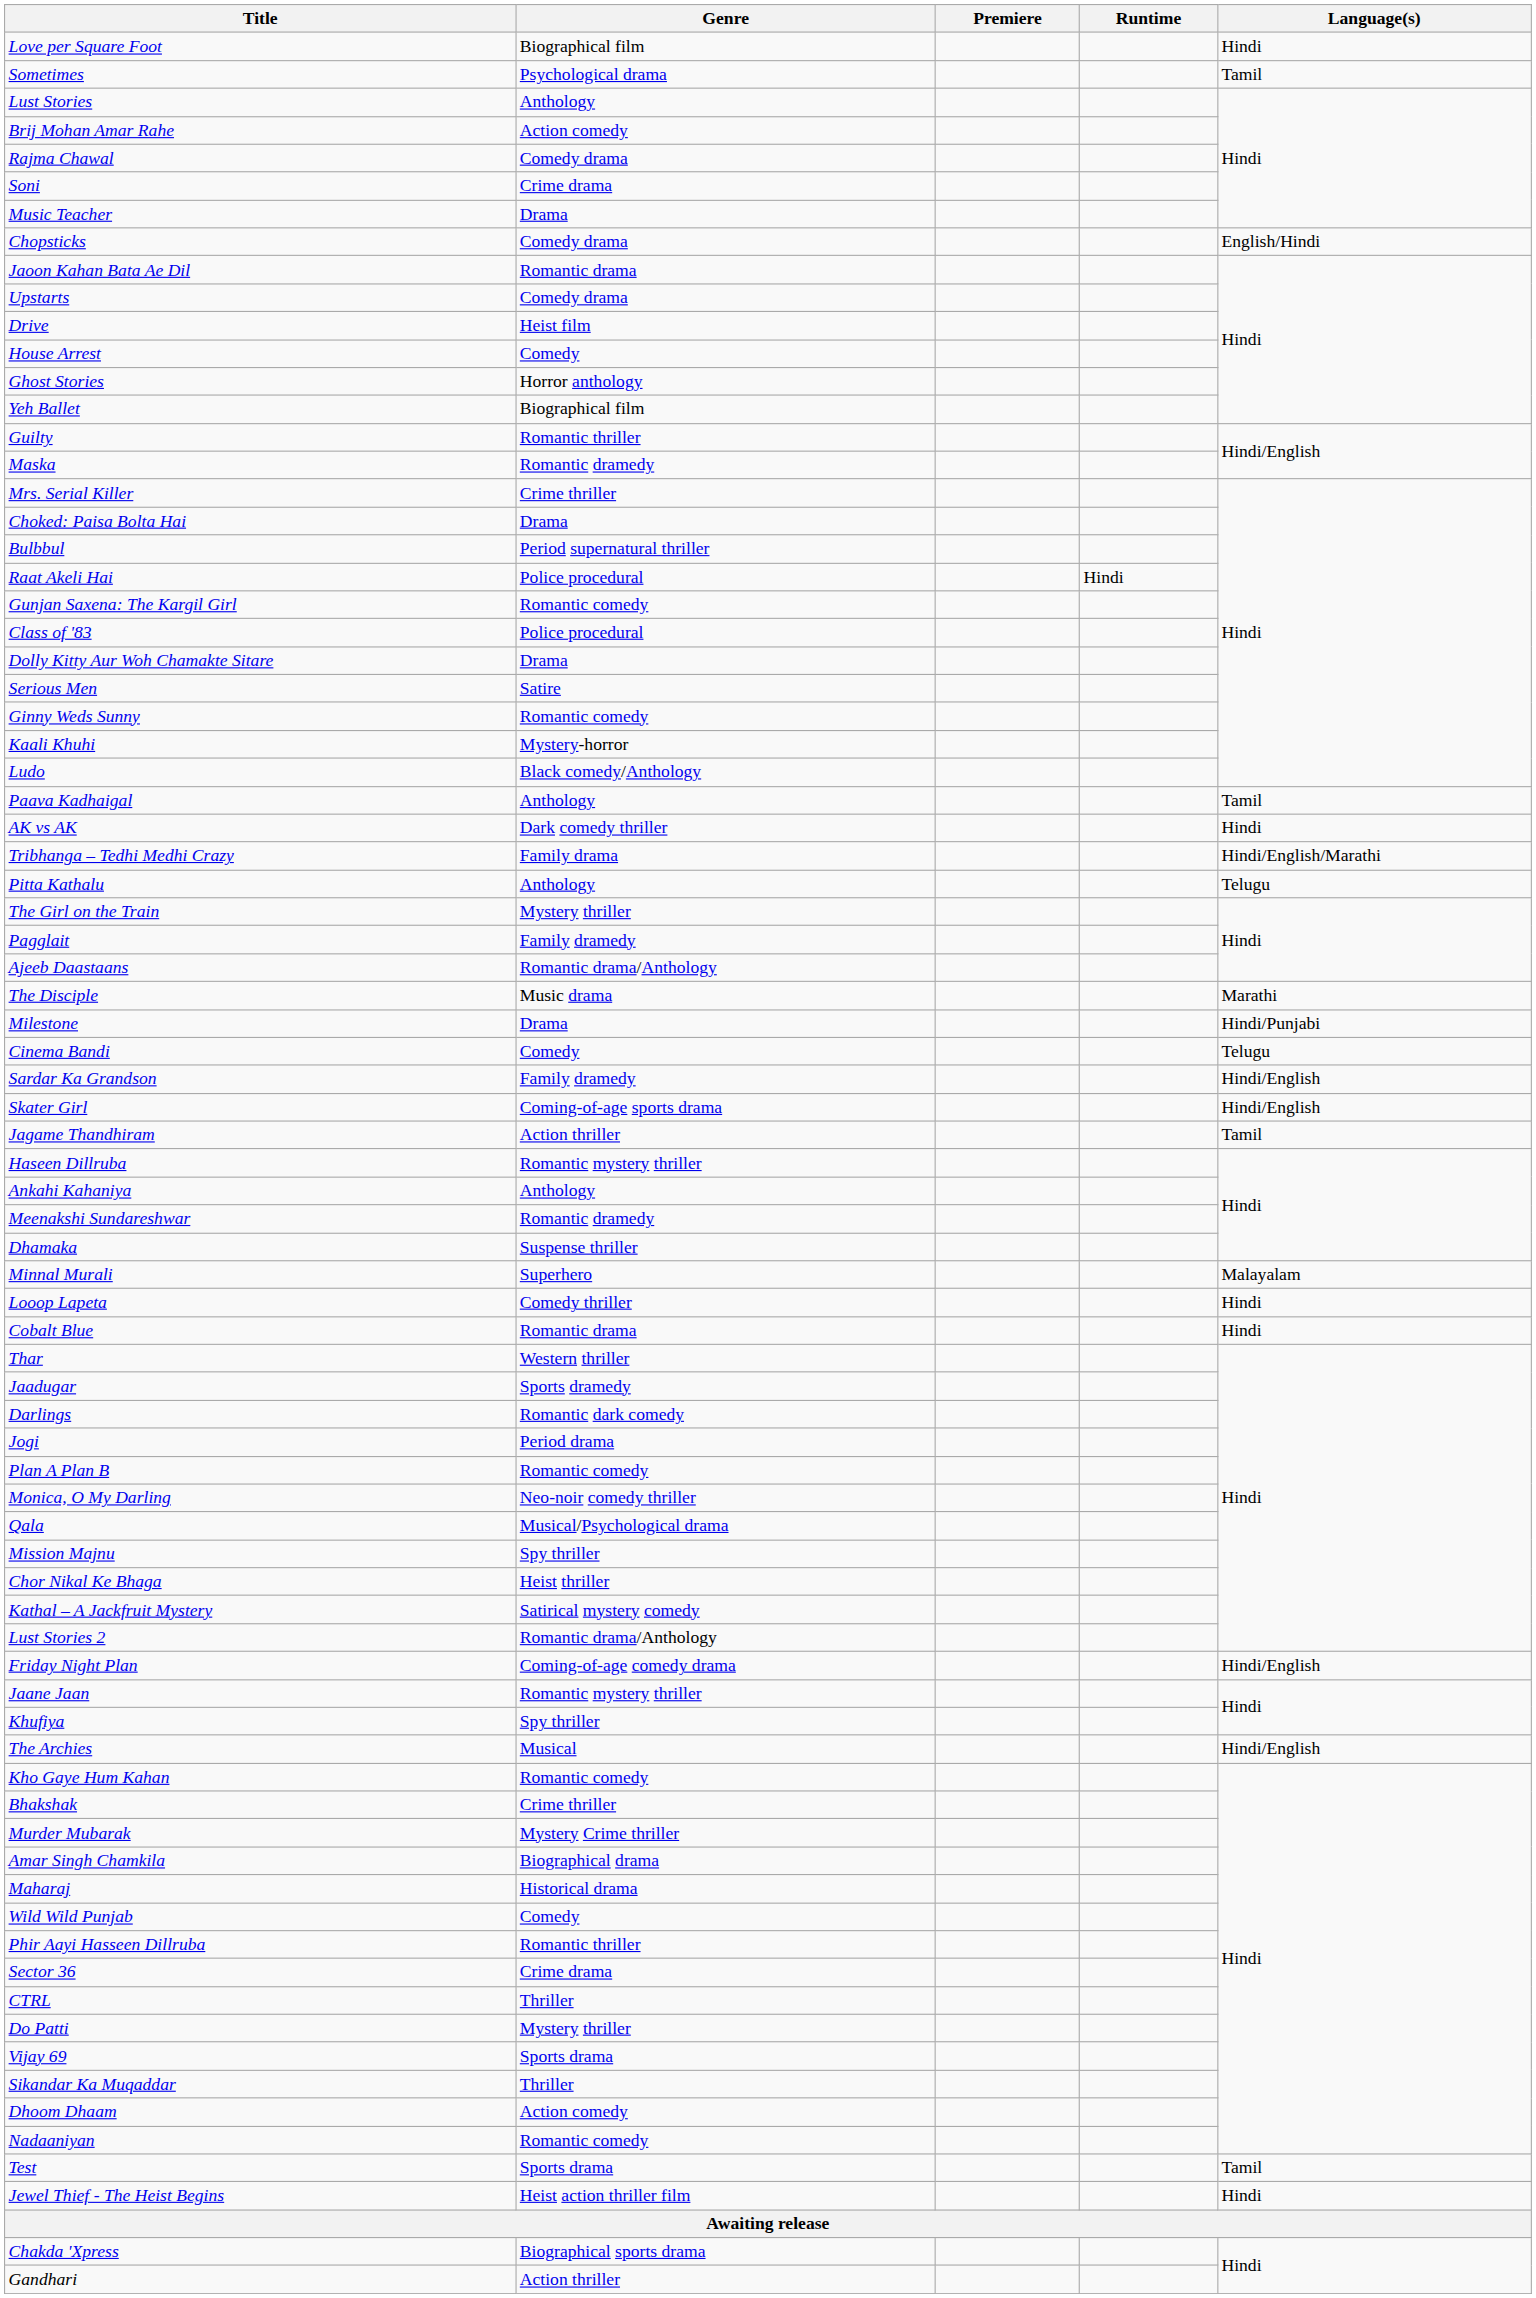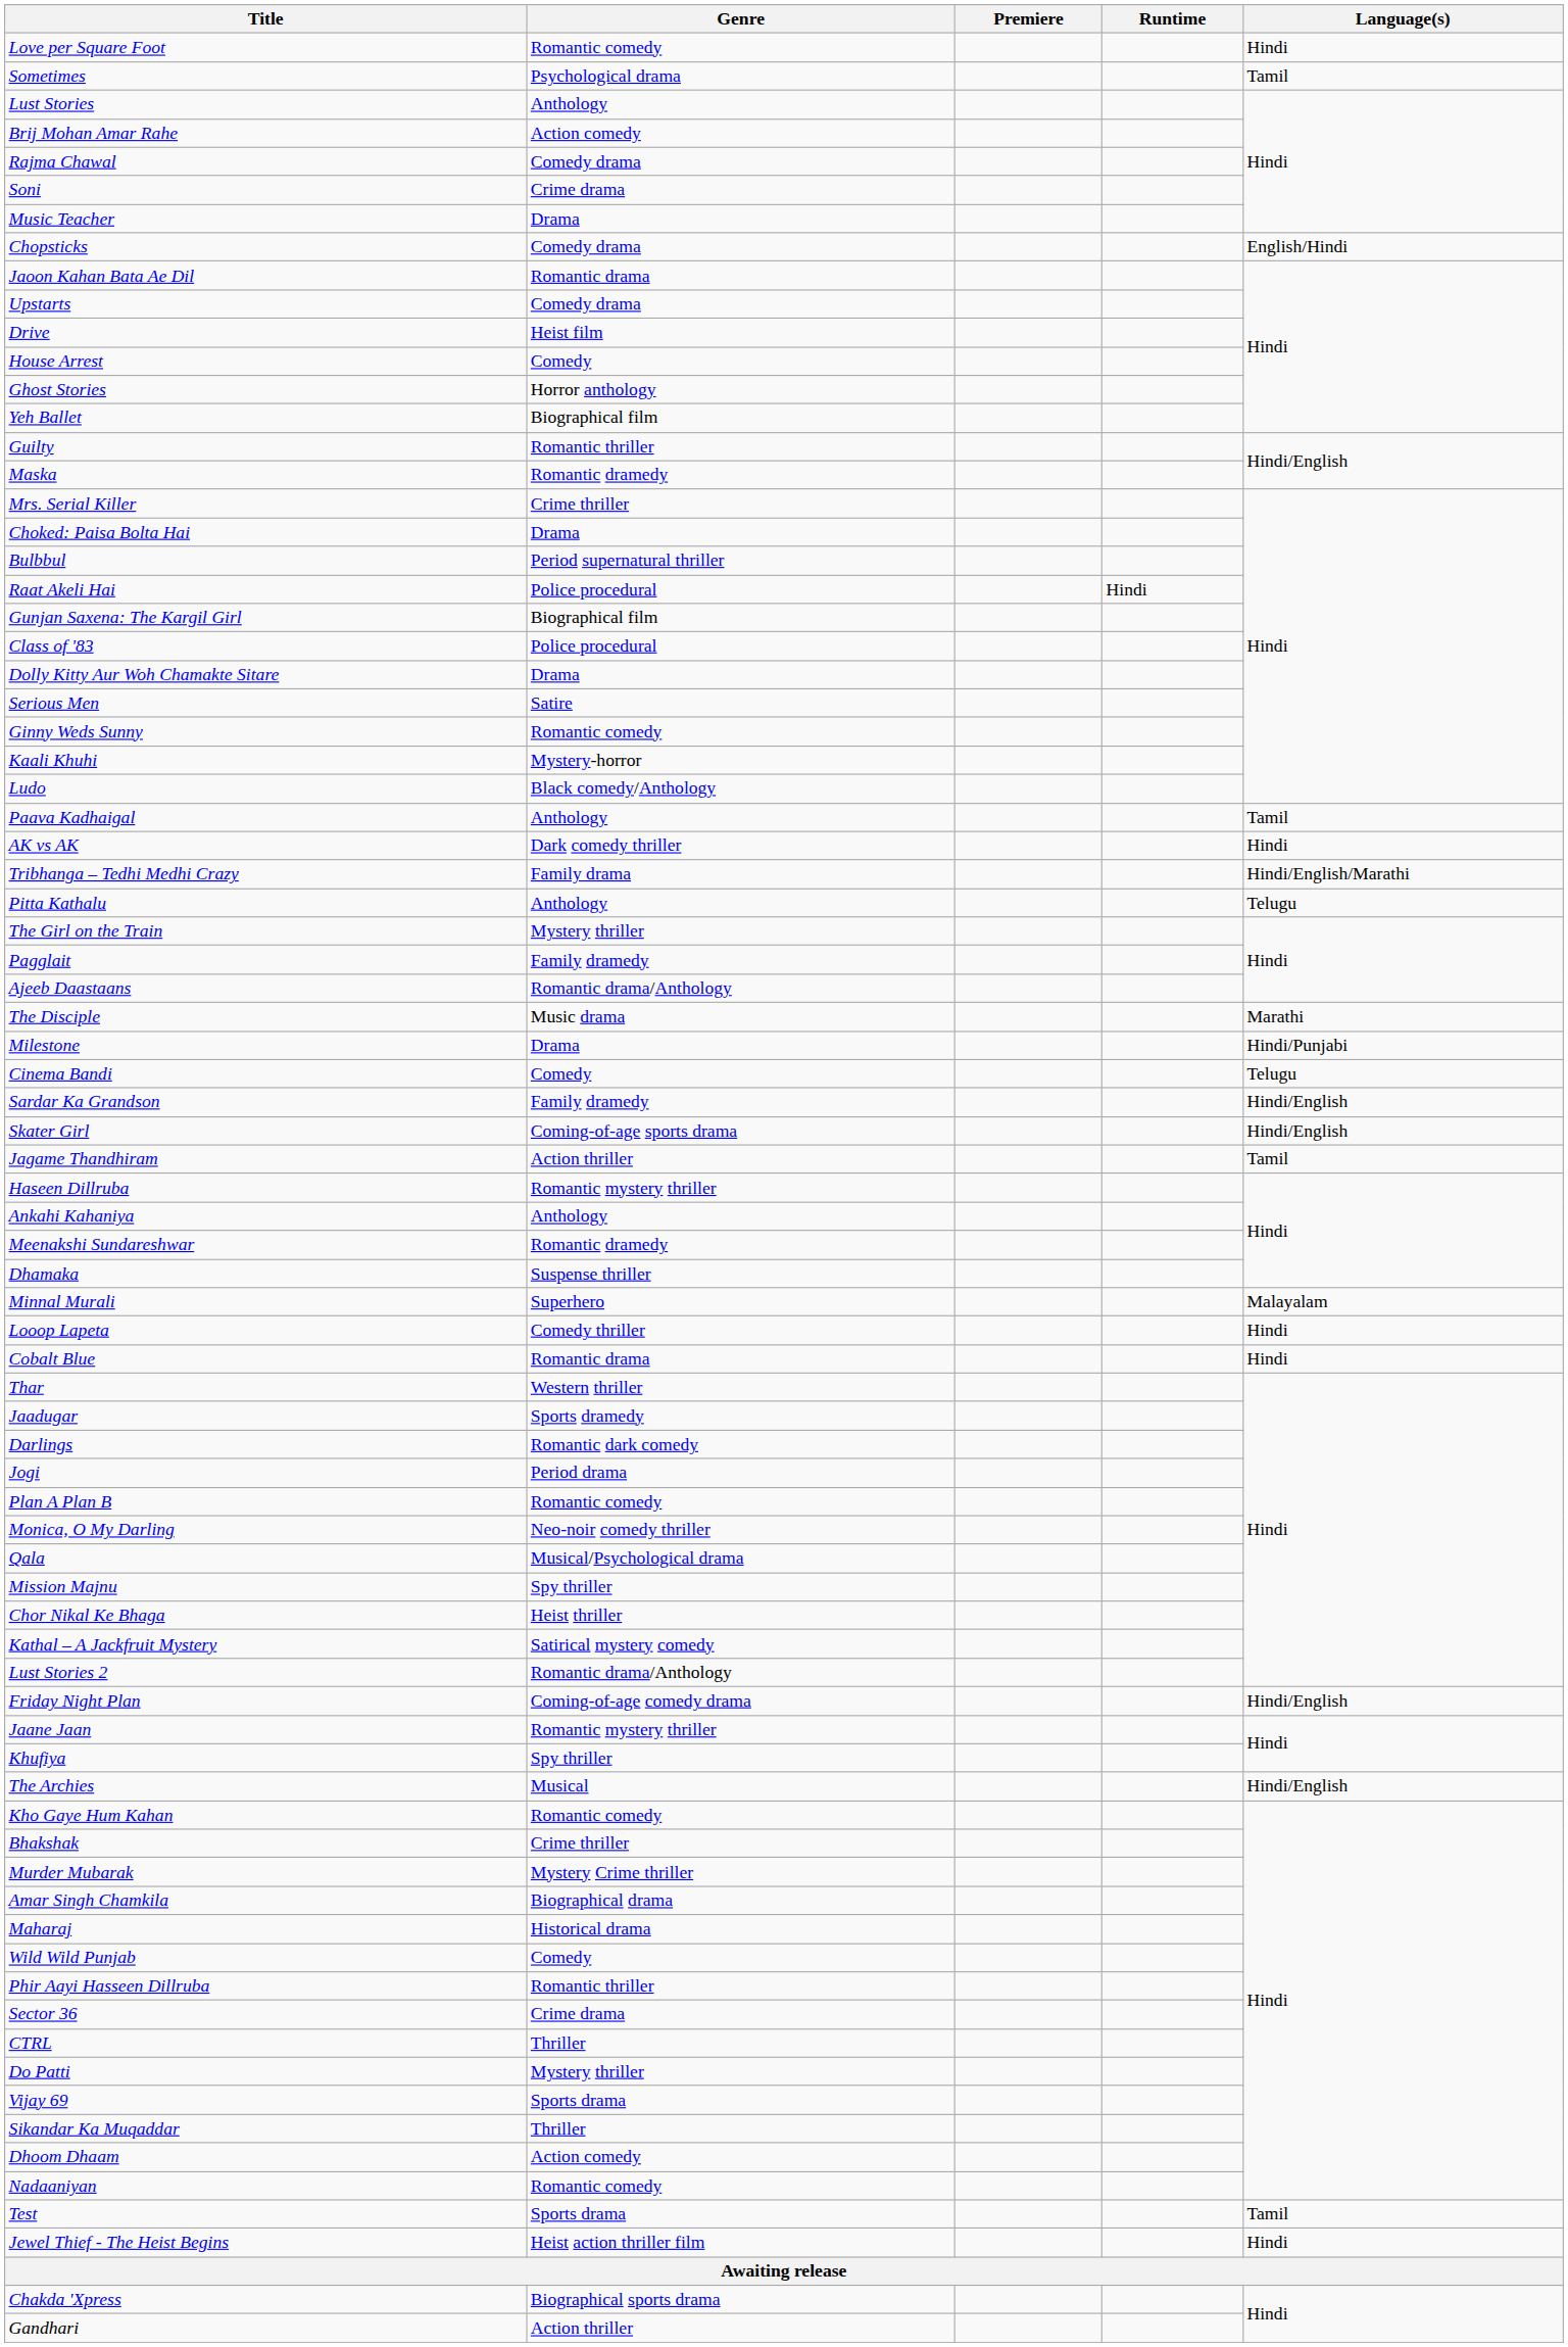Love per Square Foot | Genre: Biographical film -> Romantic comedy
Gunjan Saxena: The Kargil Girl | Genre: Romantic comedy -> Biographical film
